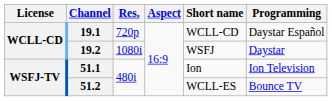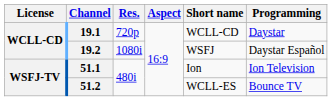19.1 | Programming: Daystar Español -> Daystar
19.2 | Programming: Daystar -> Daystar Español
